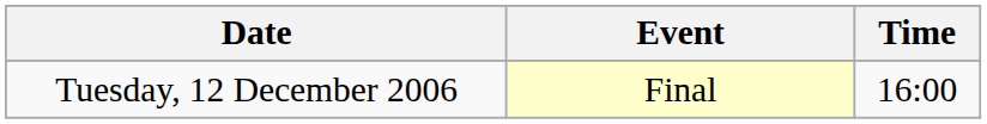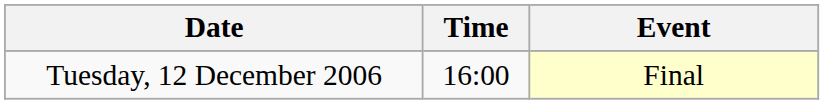columns swapped: Time <-> Event
